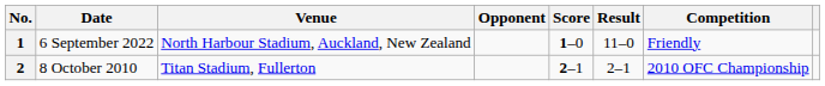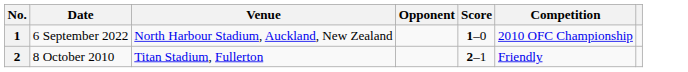- column: Result | 11–0 | 2–1
1 | Competition: Friendly -> 2010 OFC Championship
2 | Competition: 2010 OFC Championship -> Friendly
